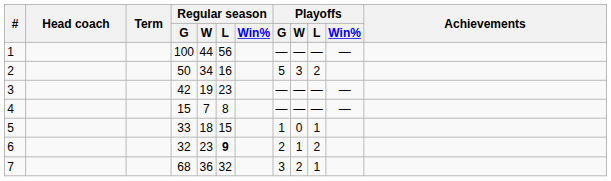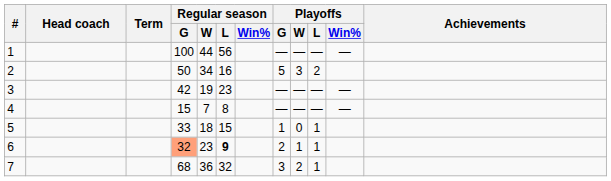6 | Regular season / G: no background -> lightsalmon background
6 | Playoffs / L: 2 -> 1
